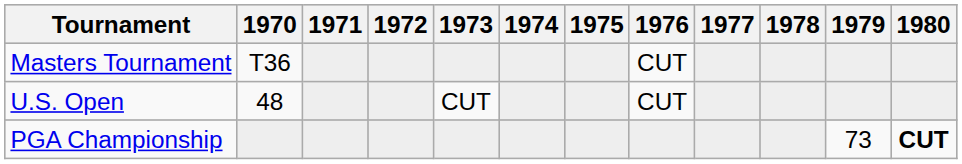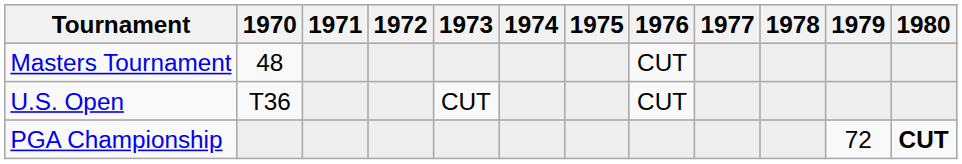Masters Tournament | 1970: T36 -> 48
U.S. Open | 1970: 48 -> T36
PGA Championship | 1979: 73 -> 72
